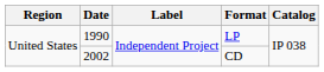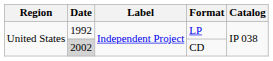LP | Date: 1990 -> 1992
CD | Date: no background -> lightgrey background
